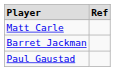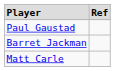rows swapped: Paul Gaustad <-> Matt Carle
